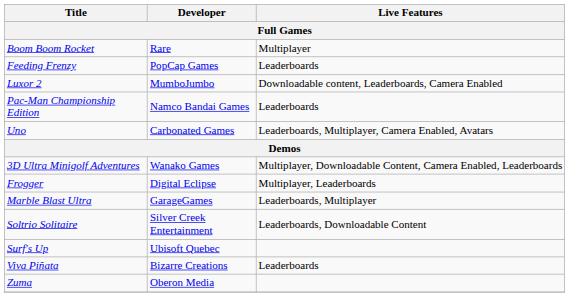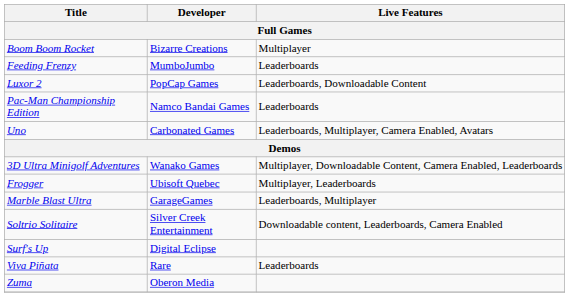Boom Boom Rocket | Developer: Rare -> Bizarre Creations
Feeding Frenzy | Developer: PopCap Games -> MumboJumbo
Luxor 2 | Developer: MumboJumbo -> PopCap Games
Luxor 2 | Live Features: Downloadable content, Leaderboards, Camera Enabled -> Leaderboards, Downloadable Content
Frogger | Developer: Digital Eclipse -> Ubisoft Quebec
Soltrio Solitaire | Live Features: Leaderboards, Downloadable Content -> Downloadable content, Leaderboards, Camera Enabled
Surf's Up | Developer: Ubisoft Quebec -> Digital Eclipse
Viva Piñata | Developer: Bizarre Creations -> Rare
